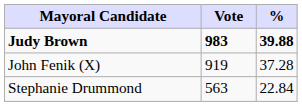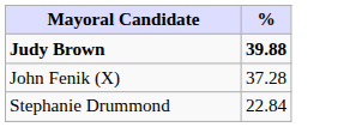- column: Vote | 983 | 919 | 563
